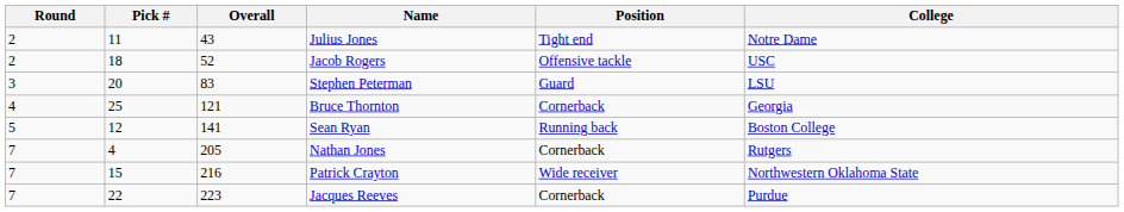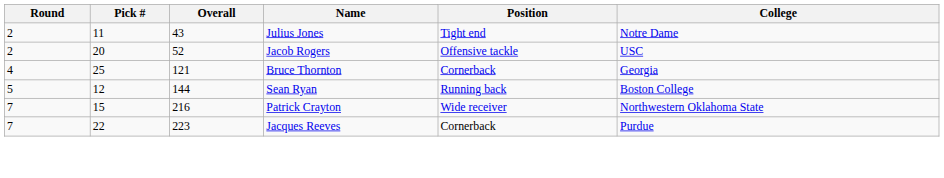Jacob Rogers | Pick #: 18 -> 20
- row: 3 | 20 | 83 | Stephen Peterman | Guard | LSU
Sean Ryan | Overall: 141 -> 144
- row: 7 | 4 | 205 | Nathan Jones | Cornerback | Rutgers
